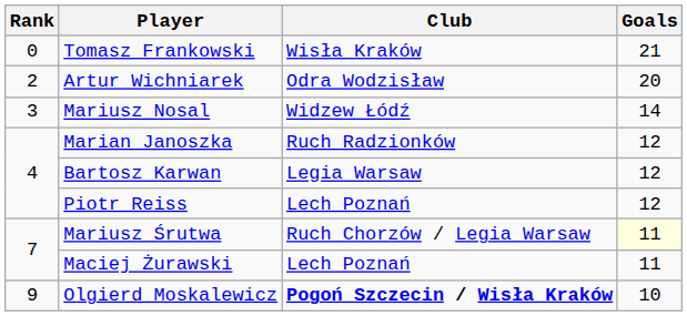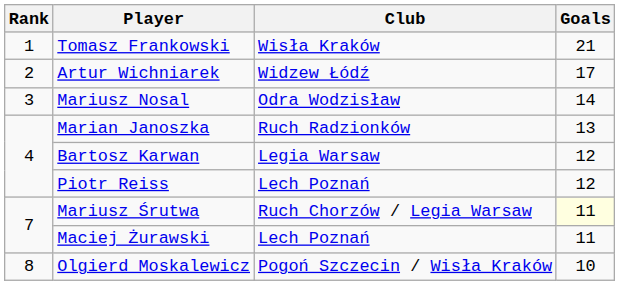Tomasz Frankowski | Rank: 0 -> 1
Artur Wichniarek | Club: Odra Wodzisław -> Widzew Łódź
Artur Wichniarek | Goals: 20 -> 17
Mariusz Nosal | Club: Widzew Łódź -> Odra Wodzisław
Marian Janoszka | Goals: 12 -> 13
Olgierd Moskalewicz | Rank: 9 -> 8
Olgierd Moskalewicz | Club: bold -> normal
